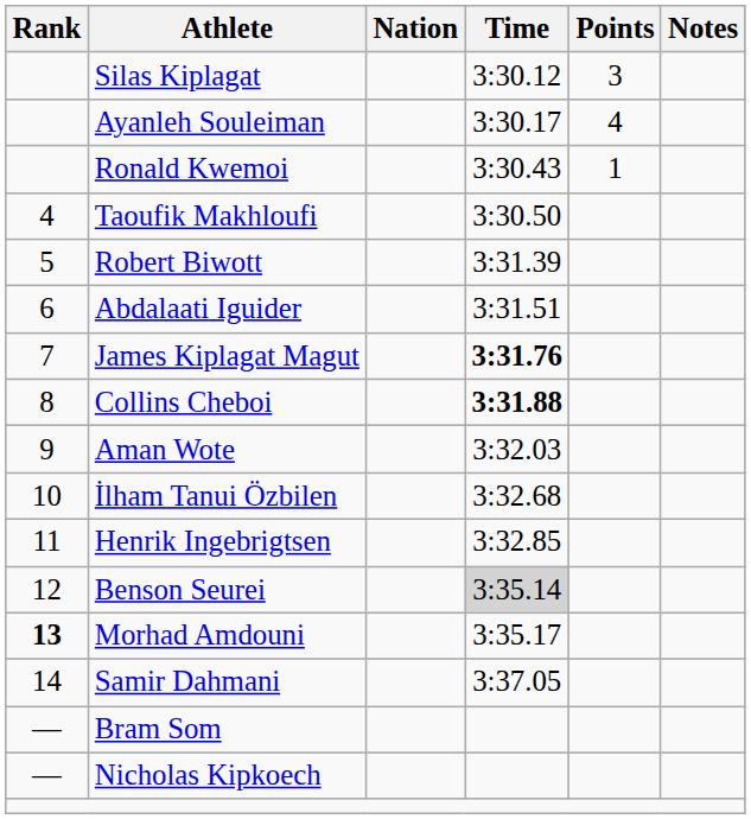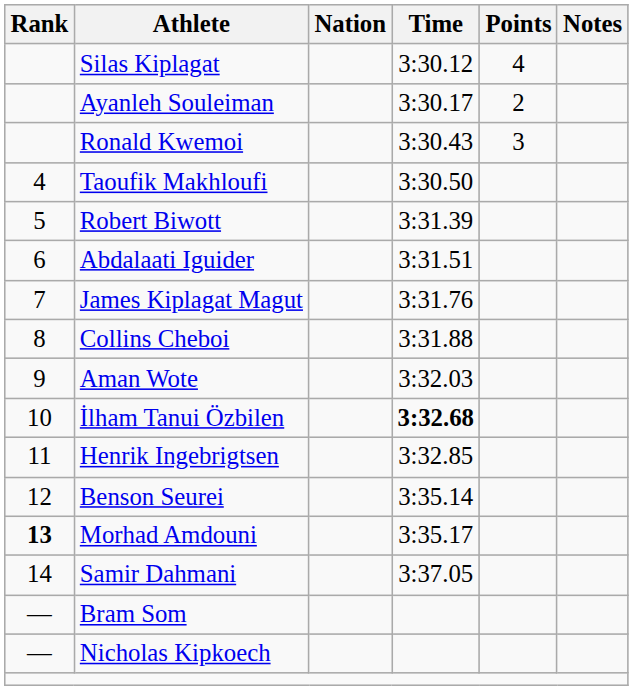Silas Kiplagat | Points: 3 -> 4
Ayanleh Souleiman | Points: 4 -> 2
Ronald Kwemoi | Points: 1 -> 3
James Kiplagat Magut | Time: bold -> normal
Collins Cheboi | Time: bold -> normal
İlham Tanui Özbilen | Time: normal -> bold
Benson Seurei | Time: lightgrey background -> no background
